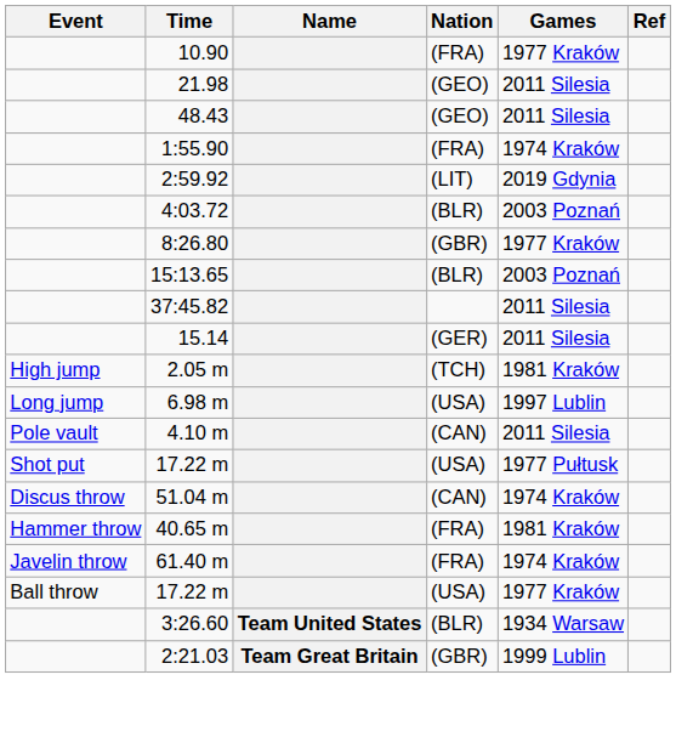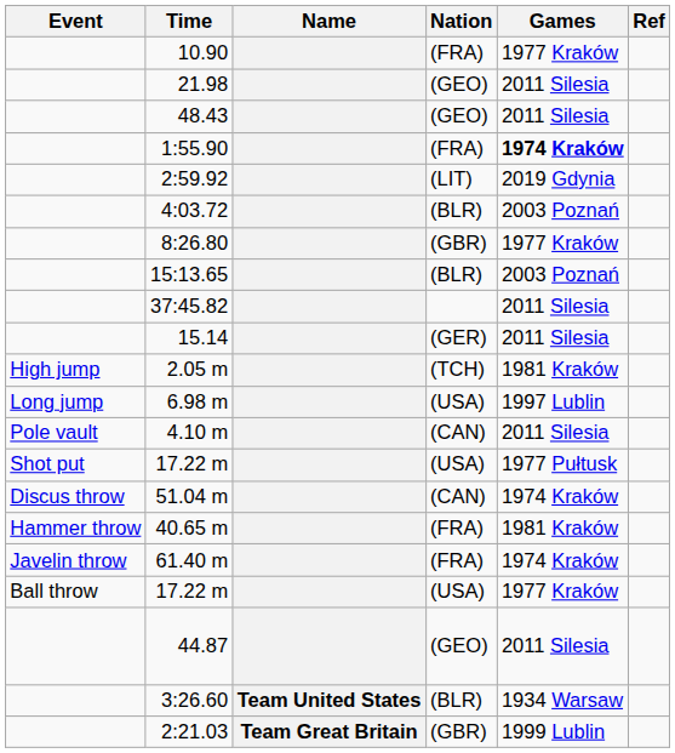1:55.90 | Games: normal -> bold
+ row: 44.87 | (GEO) | 2011 Silesia
